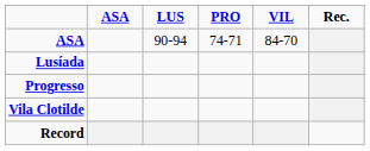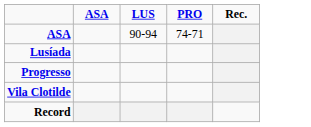- column: VIL | 84-70
